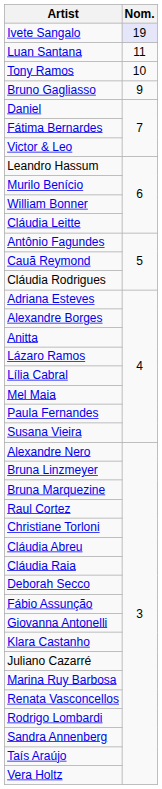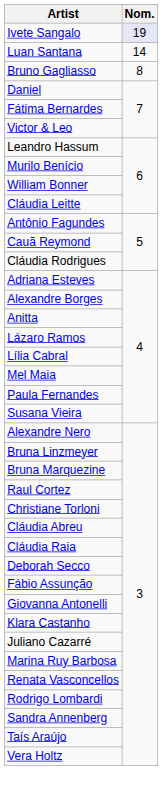Luan Santana | Nom.: 11 -> 14
- row: Tony Ramos | 10
Bruno Gagliasso | Nom.: 9 -> 8
